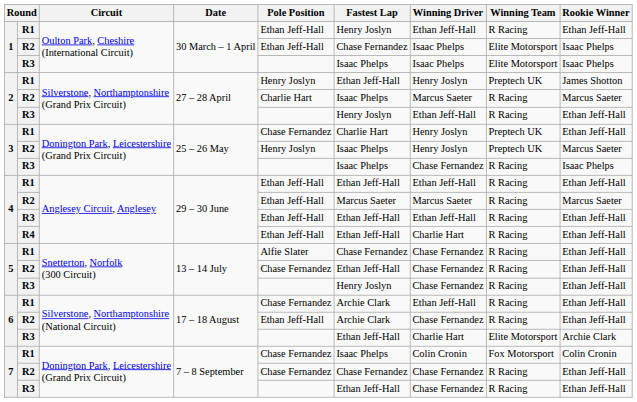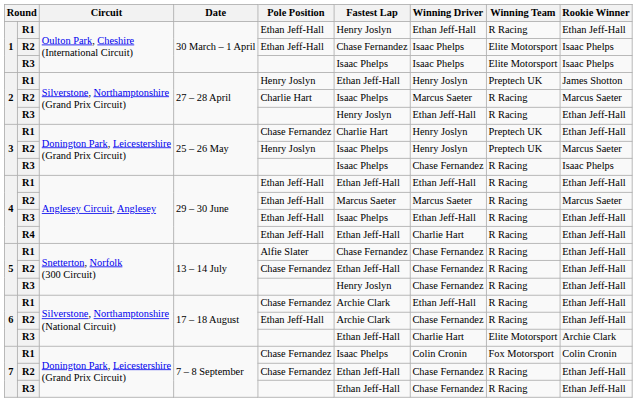4 / R3 | Fastest Lap: Ethan Jeff-Hall -> Isaac Phelps
7 / R2 | Fastest Lap: Chase Fernandez -> Ethan Jeff-Hall
